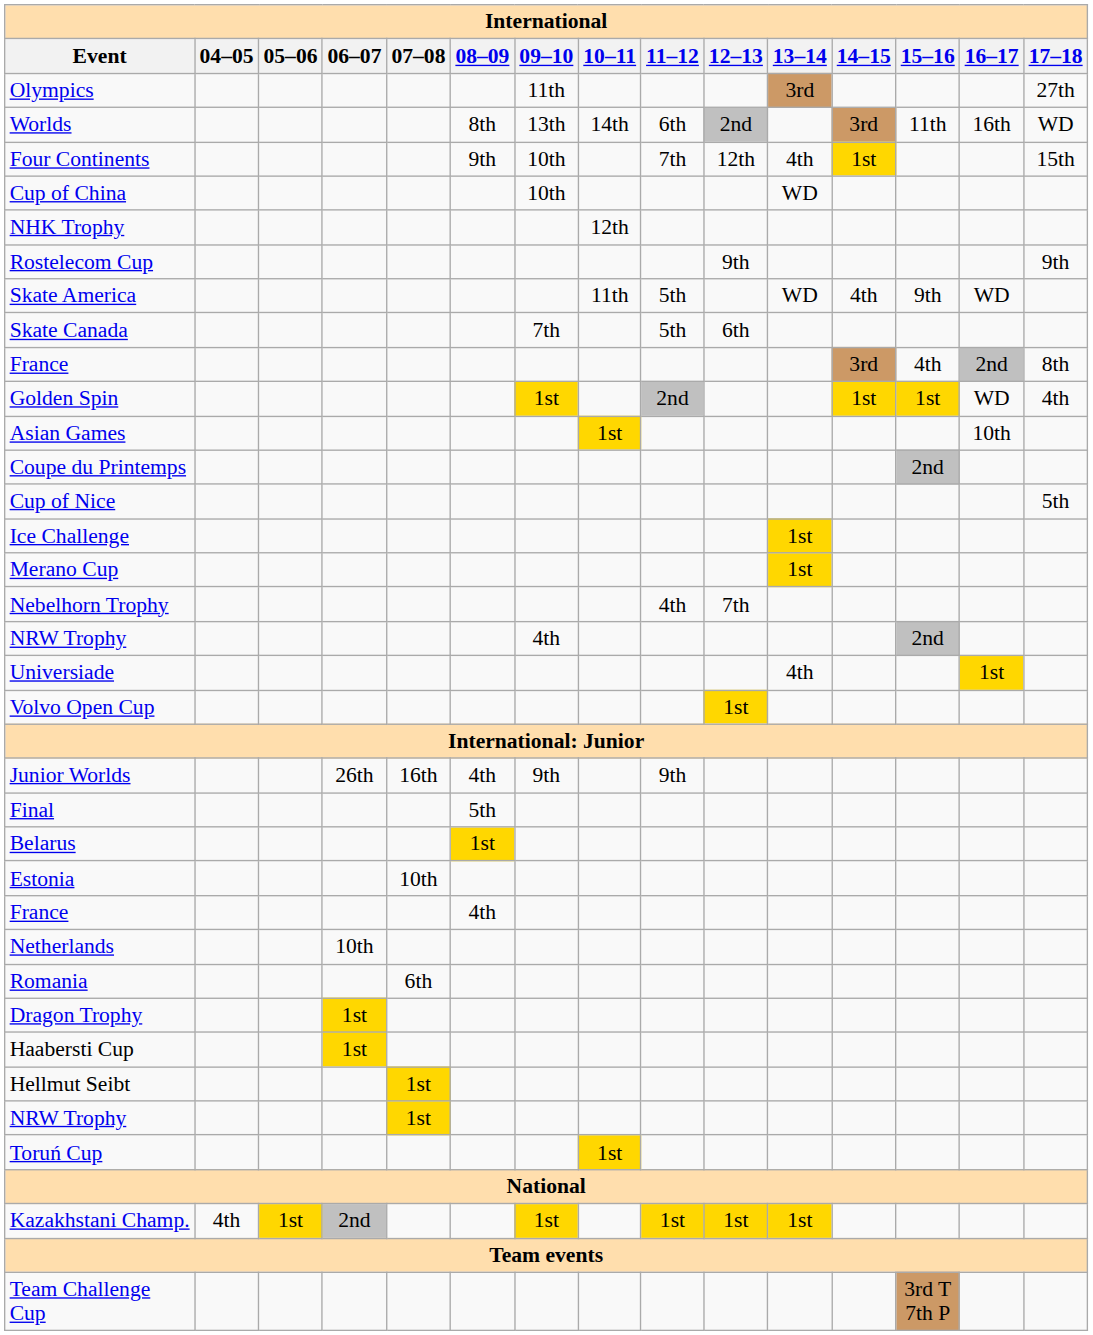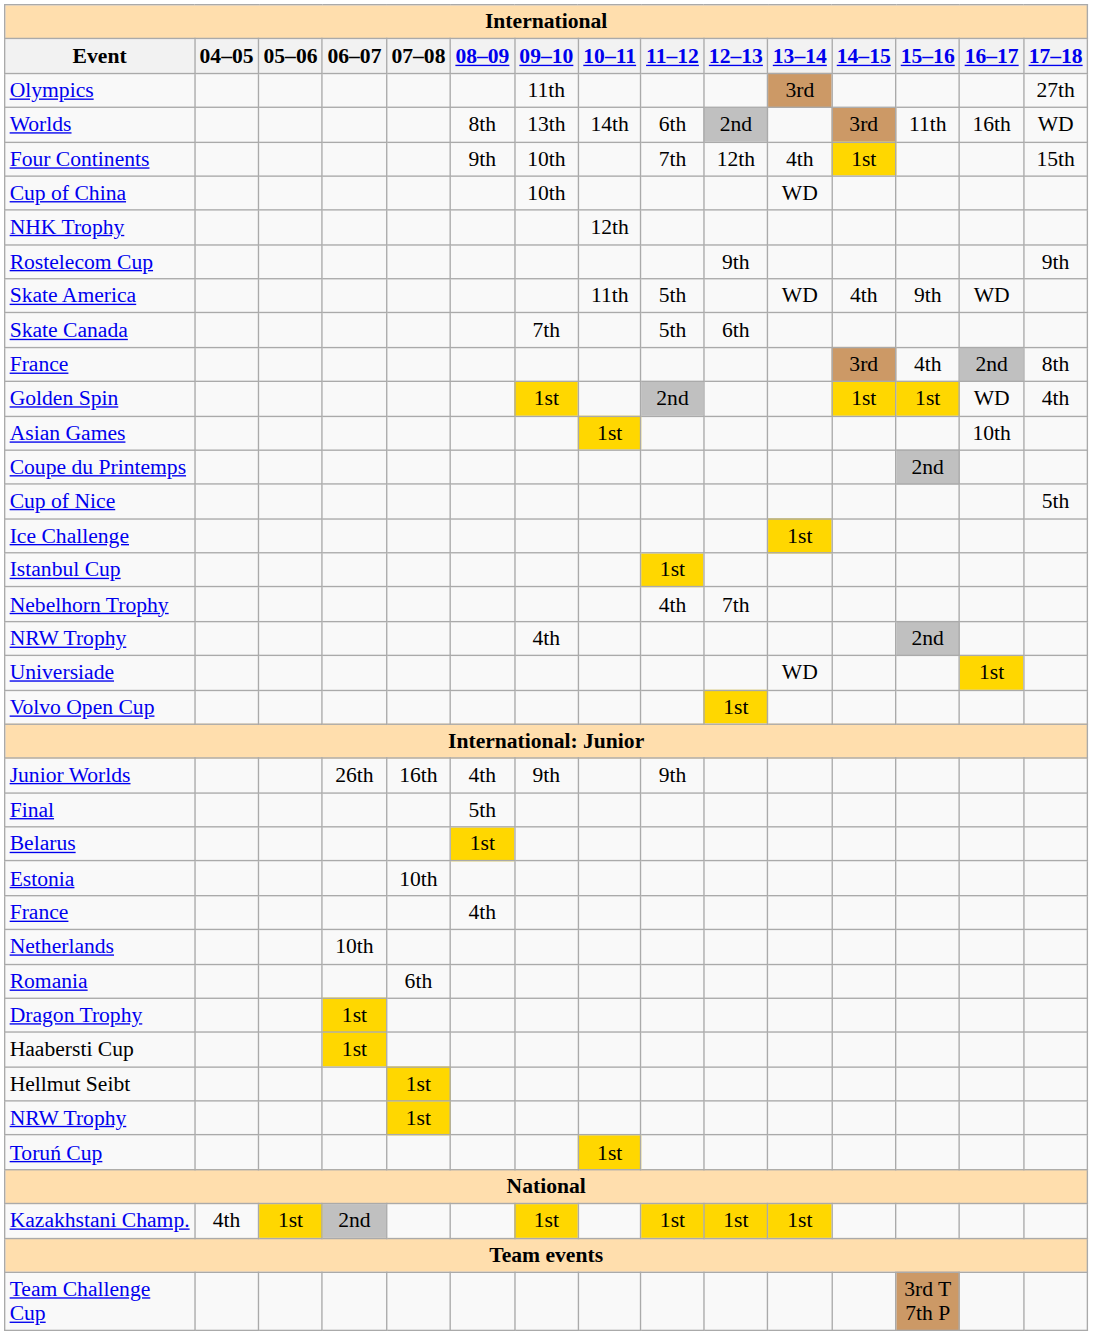+ row: Istanbul Cup | 1st
- row: Merano Cup | 1st
Universiade | 13–14: 4th -> WD
